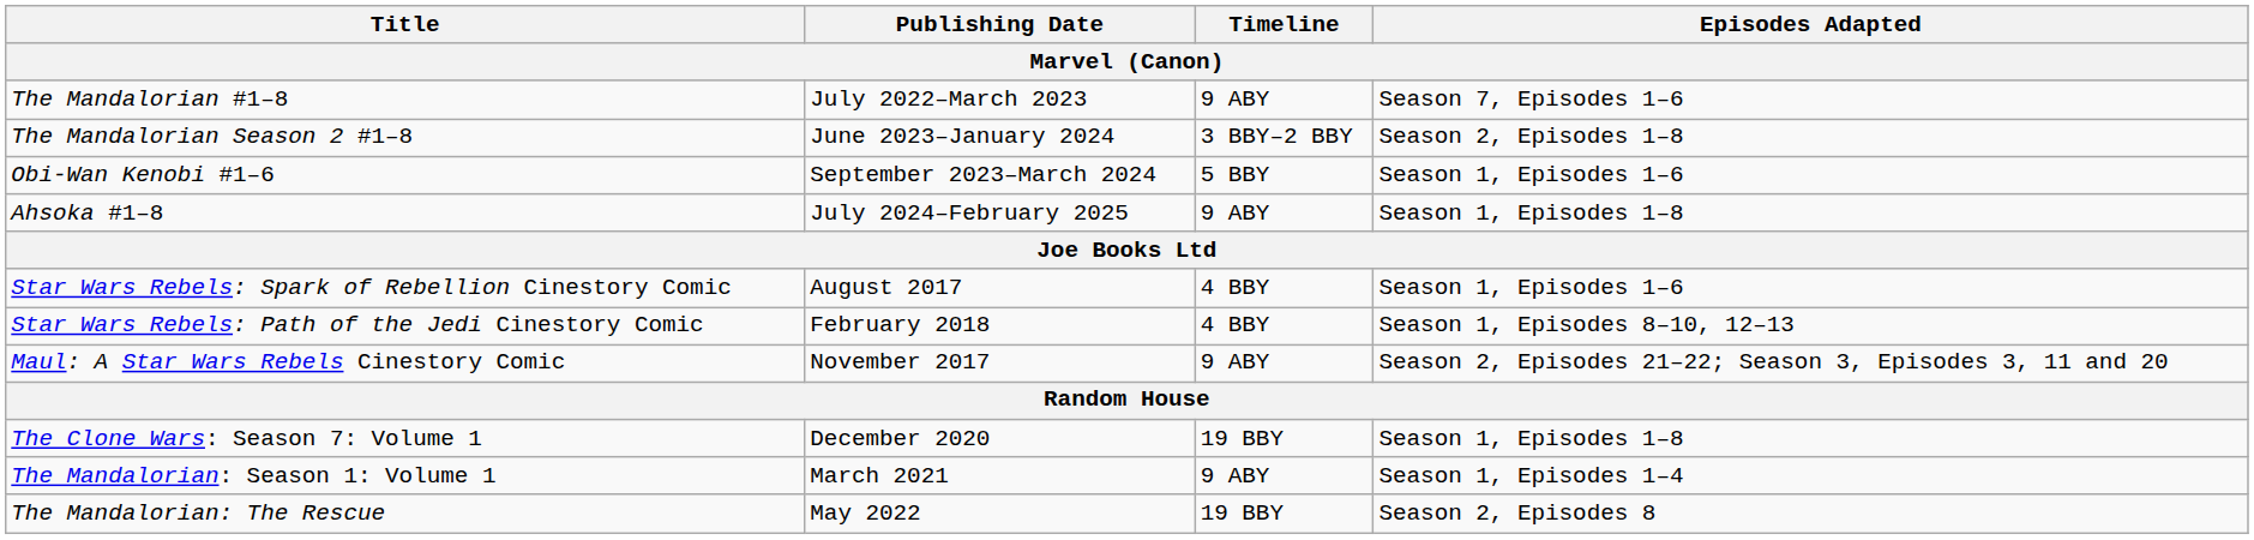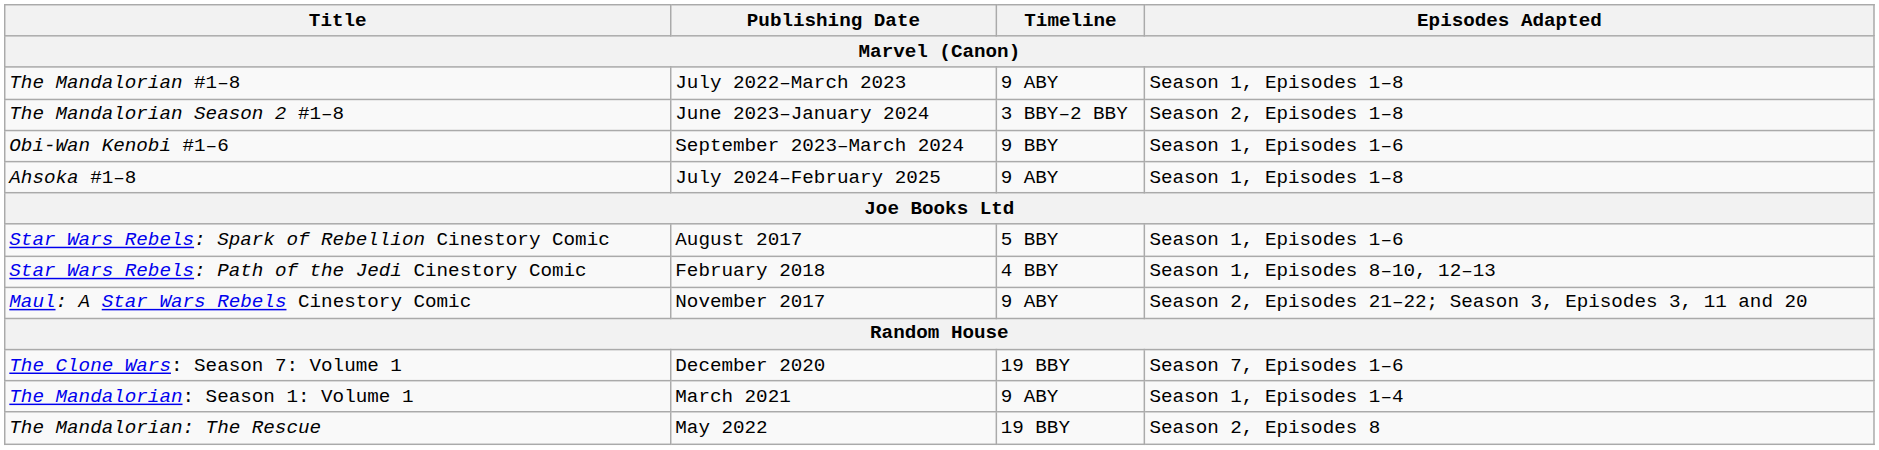The Mandalorian #1–8 | Episodes Adapted: Season 7, Episodes 1–6 -> Season 1, Episodes 1–8
Obi-Wan Kenobi #1–6 | Timeline: 5 BBY -> 9 BBY
Star Wars Rebels: Spark of Rebellion Cinestory Comic | Timeline: 4 BBY -> 5 BBY
The Clone Wars: Season 7: Volume 1 | Episodes Adapted: Season 1, Episodes 1–8 -> Season 7, Episodes 1–6
